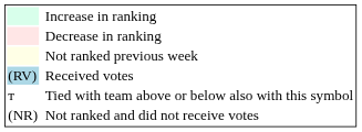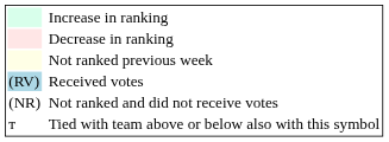rows swapped: Not ranked and did not receive votes <-> Tied with team above or below also with this symbol
